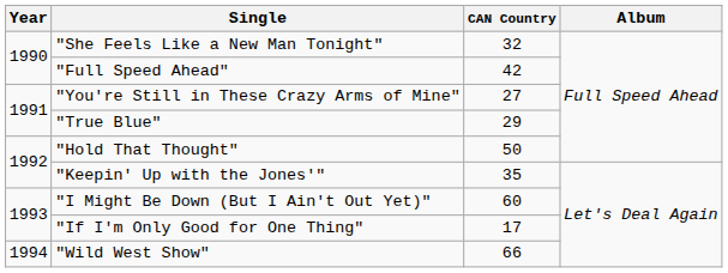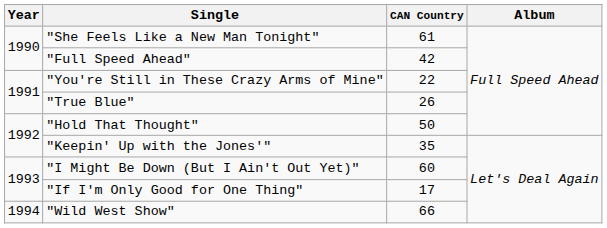"She Feels Like a New Man Tonight" | CAN Country: 32 -> 61
"You're Still in These Crazy Arms of Mine" | CAN Country: 27 -> 22
"True Blue" | CAN Country: 29 -> 26
